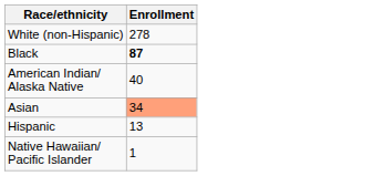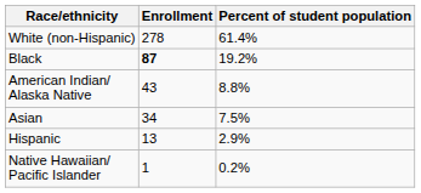+ column: Percent of student population | 61.4% | 19.2% | 8.8% | 7.5% | 2.9% | 0.2%
American Indian/ Alaska Native | Enrollment: 40 -> 43
Asian | Enrollment: lightsalmon background -> no background
